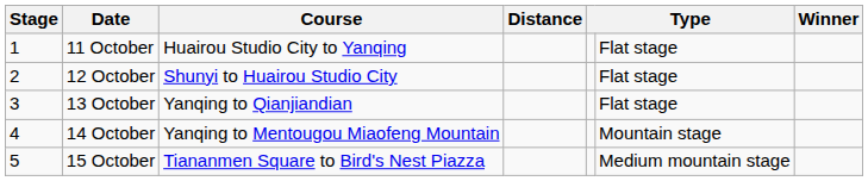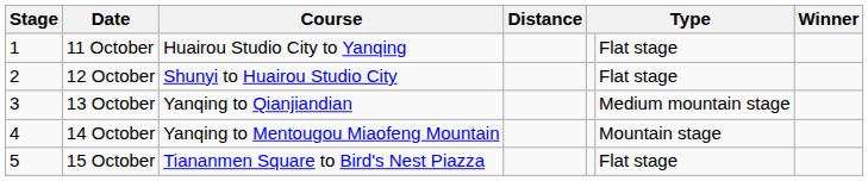13 October | column 6: Flat stage -> Medium mountain stage
15 October | column 6: Medium mountain stage -> Flat stage
